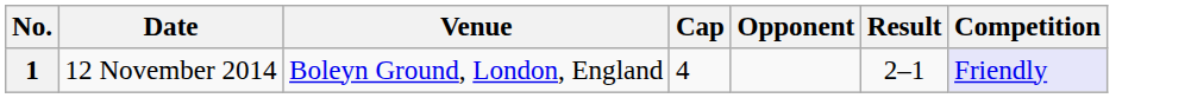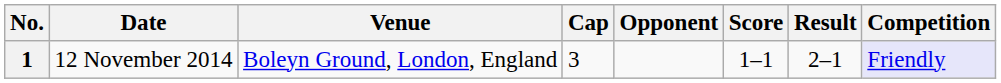+ column: Score | 1–1
1 | Cap: 4 -> 3
